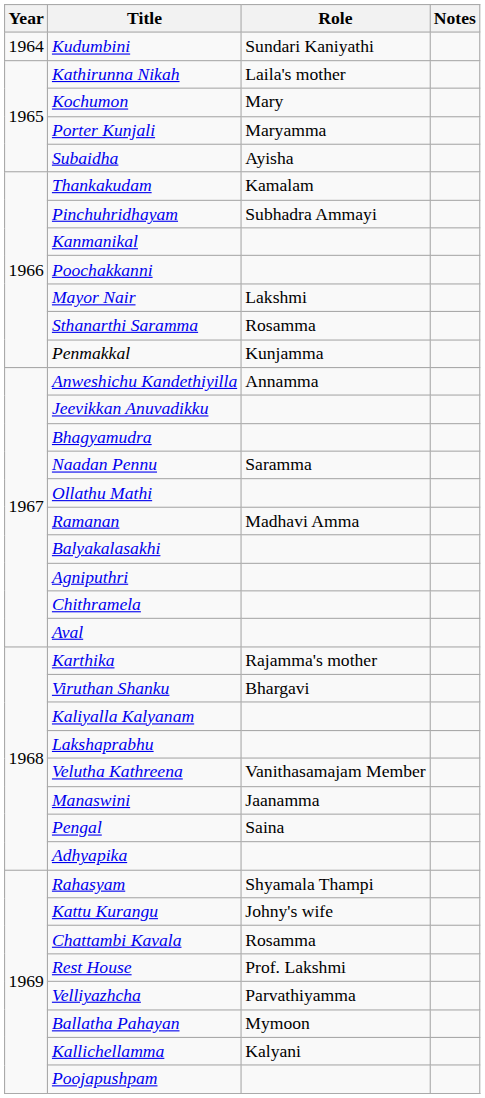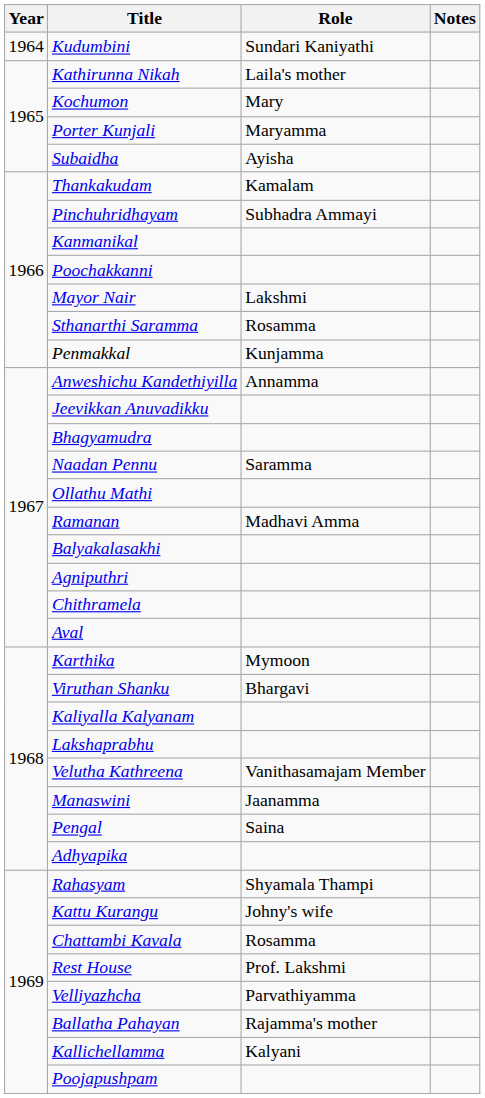Karthika | Role: Rajamma's mother -> Mymoon
Ballatha Pahayan | Role: Mymoon -> Rajamma's mother
